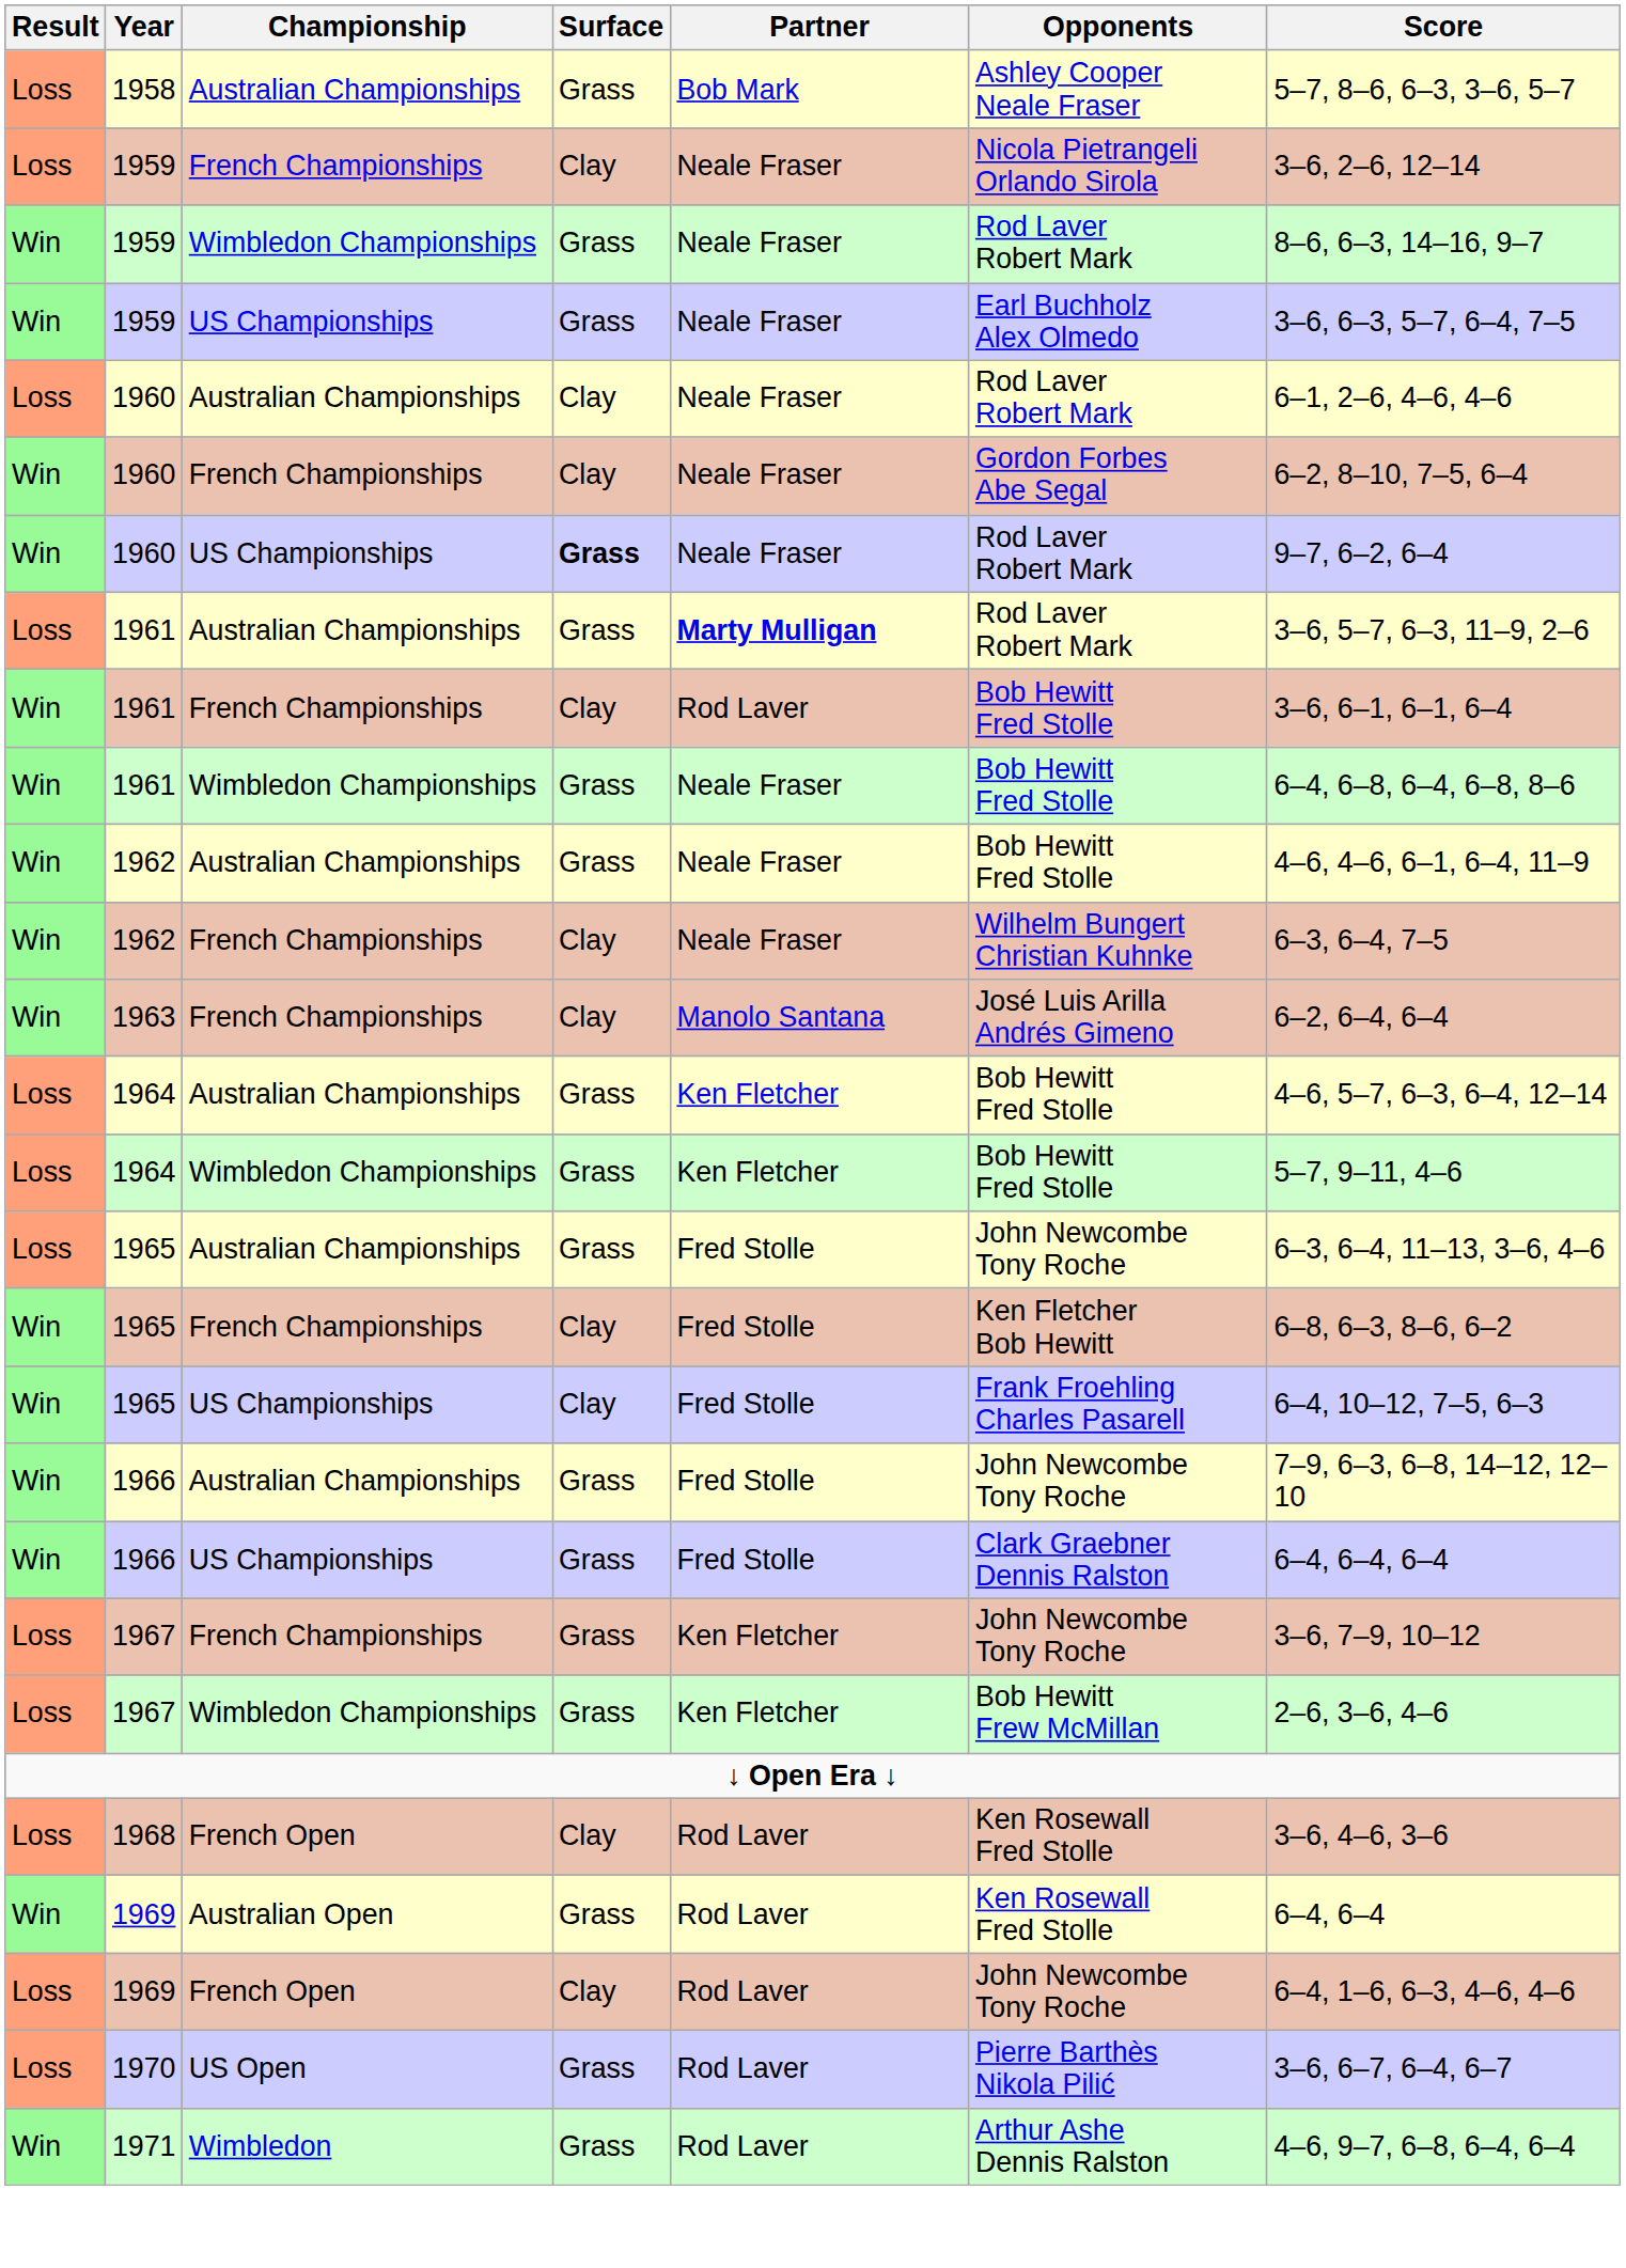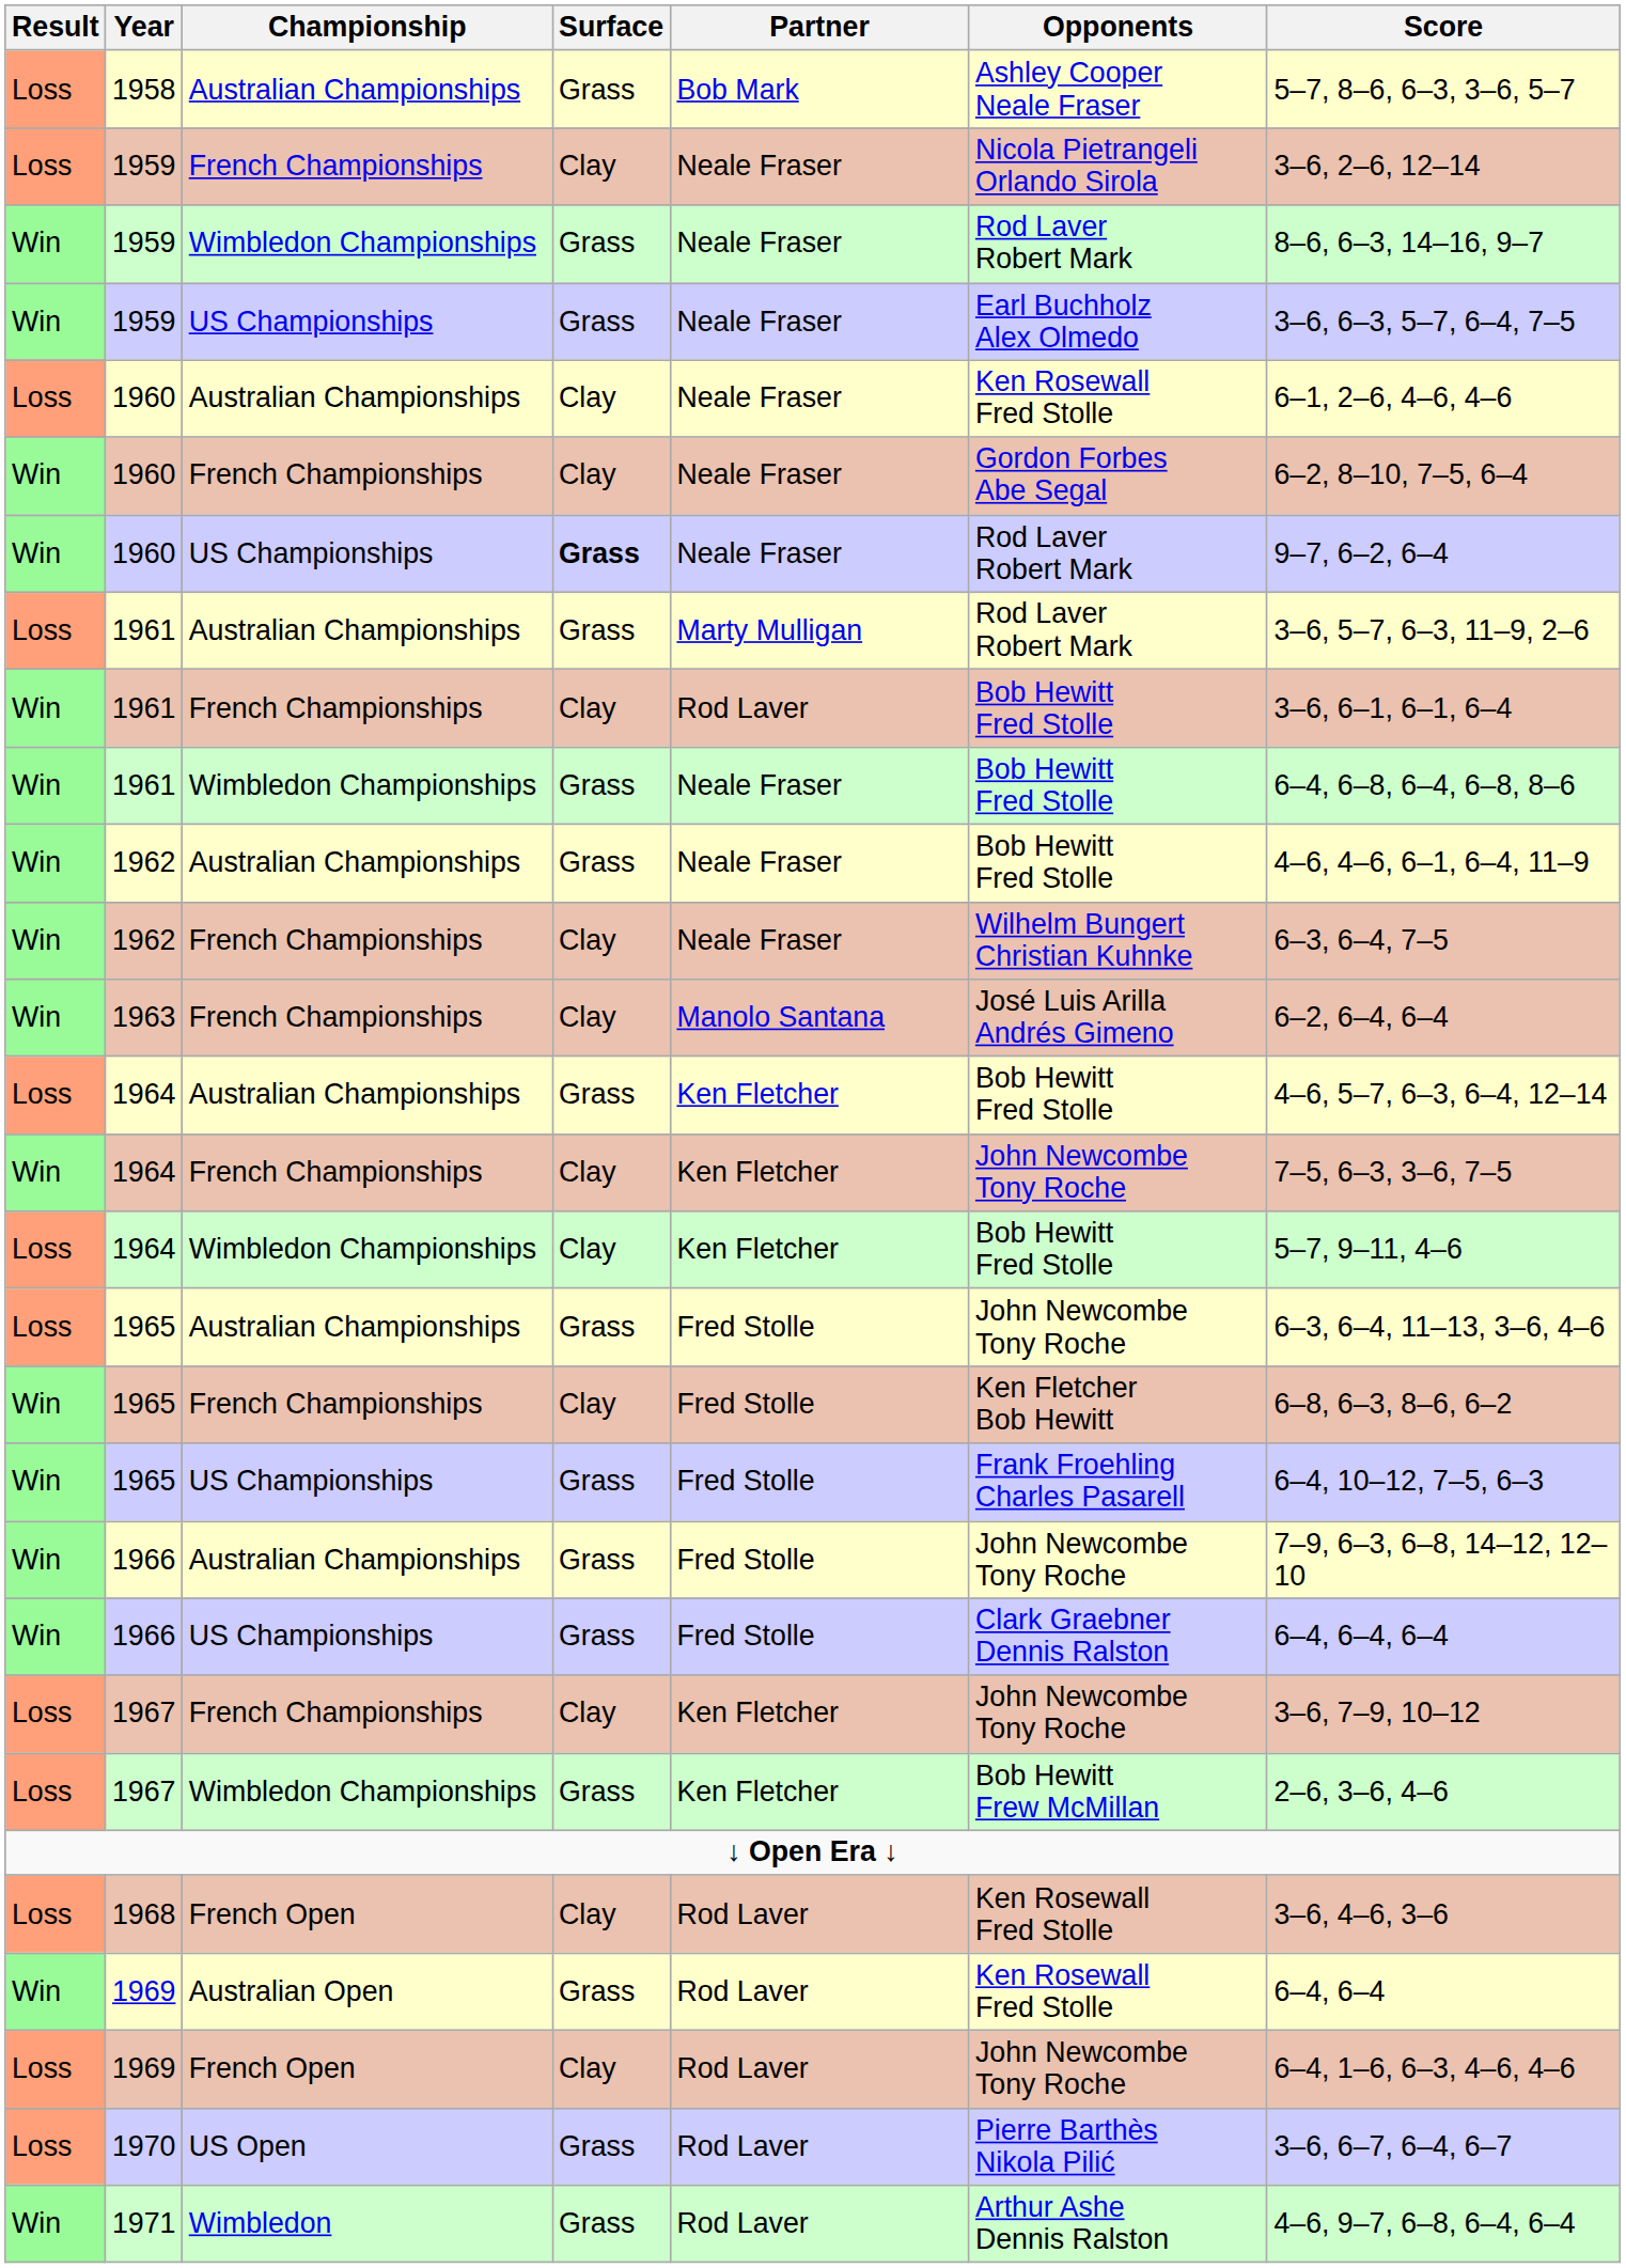1960 / Australian Championships | Opponents: Rod Laver Robert Mark -> Ken Rosewall Fred Stolle
1961 / Australian Championships | Partner: bold -> normal
+ row: Win | 1964 | French Championships | Clay | Ken Fletcher | John Newcombe Tony Roche | 7–5, 6–3, 3–6, 7–5
1964 / Wimbledon Championships | Surface: Grass -> Clay
1965 / US Championships | Surface: Clay -> Grass
1967 / French Championships | Surface: Grass -> Clay
